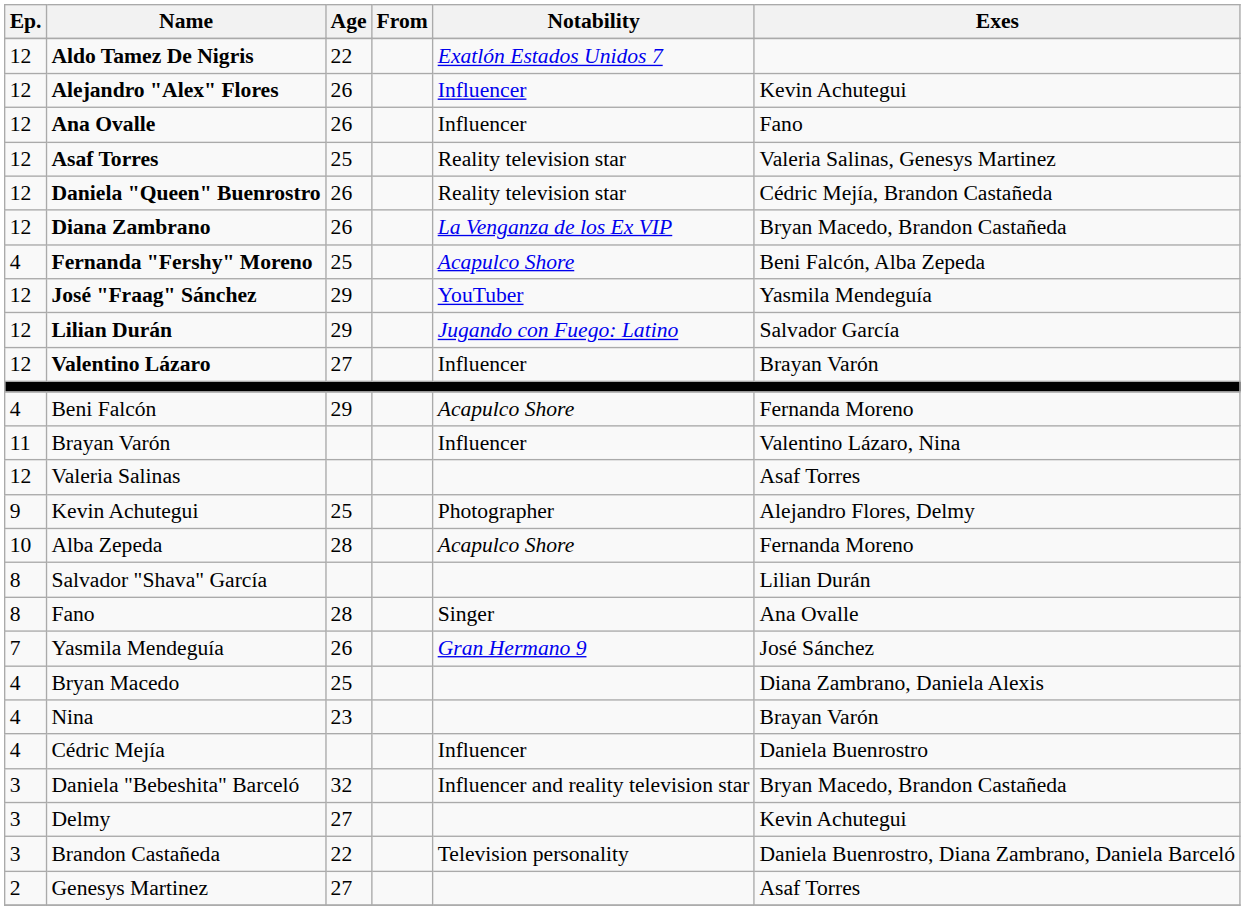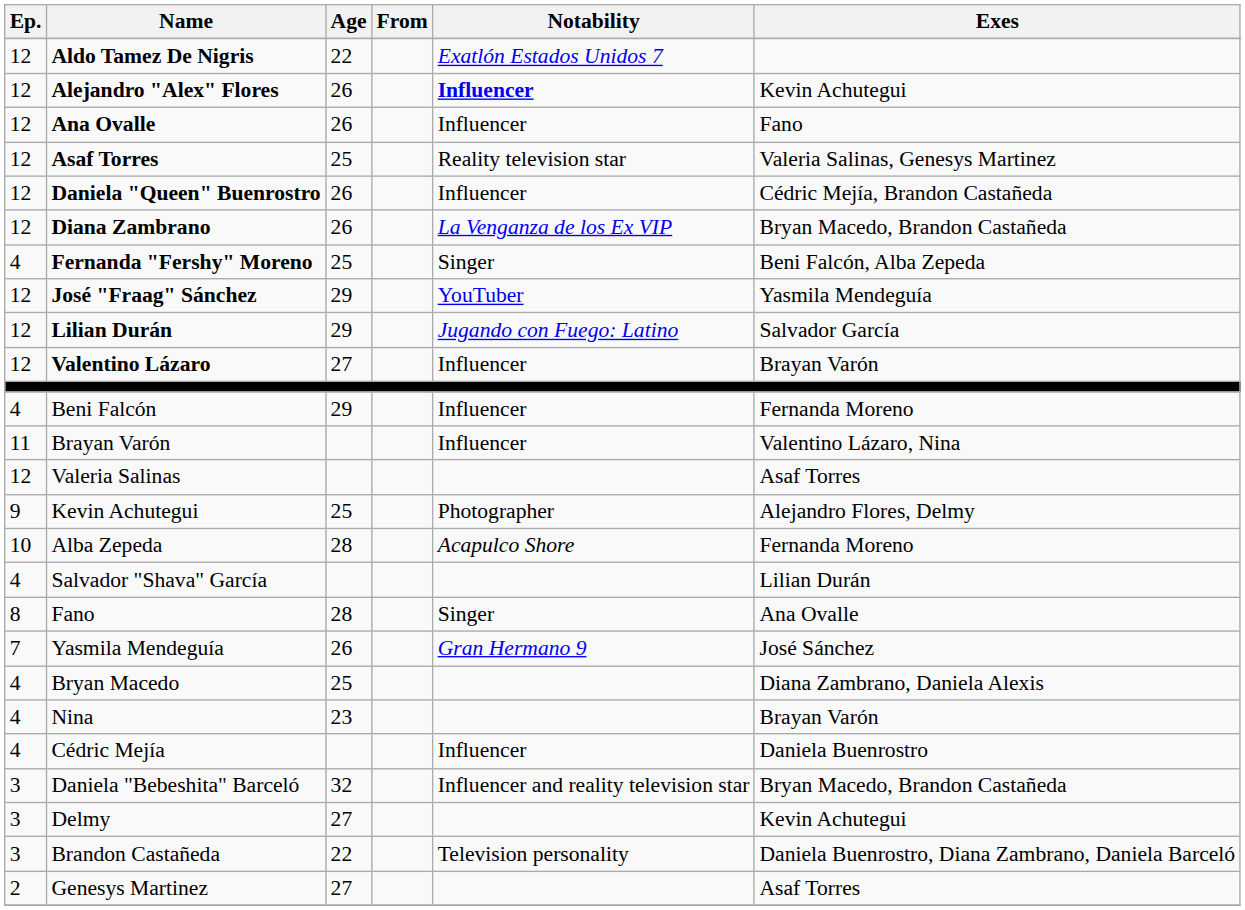Alejandro "Alex" Flores | Notability: normal -> bold
Daniela "Queen" Buenrostro | Notability: Reality television star -> Influencer
Fernanda "Fershy" Moreno | Notability: Acapulco Shore -> Singer
Beni Falcón | Notability: Acapulco Shore -> Influencer
Salvador "Shava" García | Ep.: 8 -> 4
